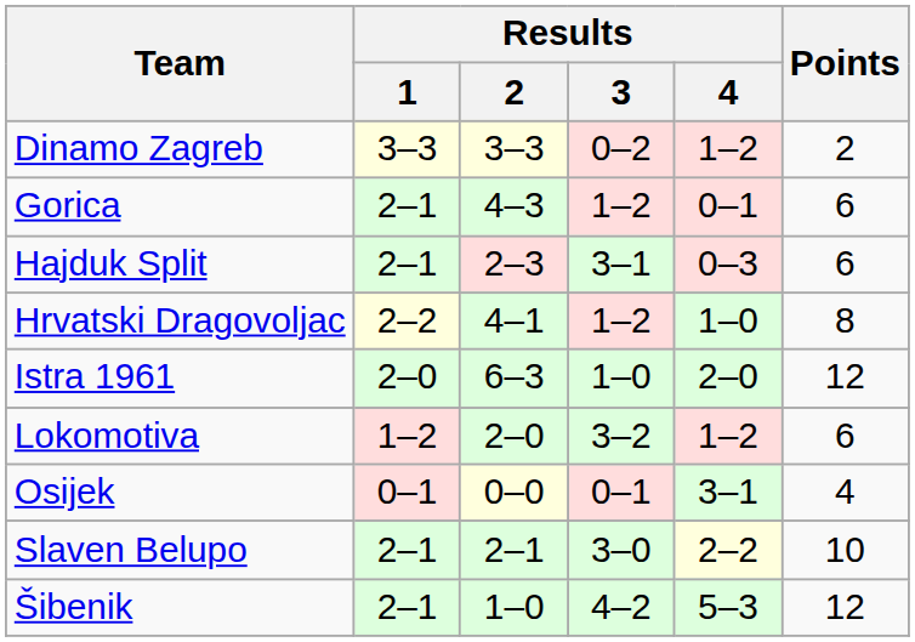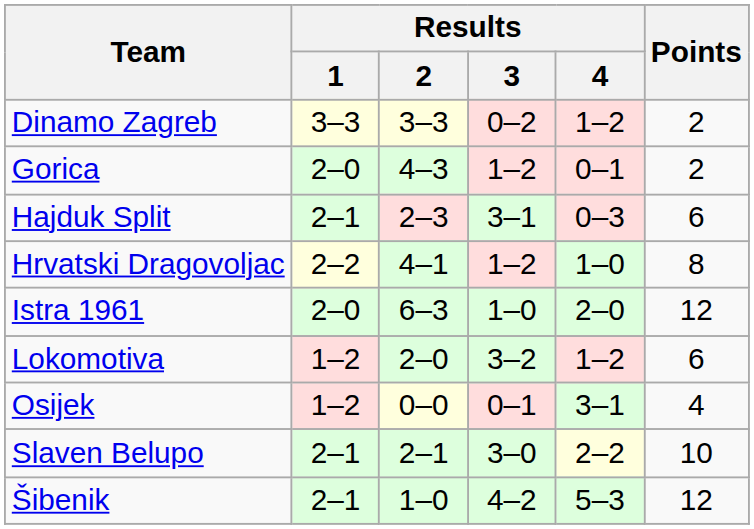Gorica | Results / 1: 2–1 -> 2–0
Gorica | Points: 6 -> 2
Osijek | Results / 1: 0–1 -> 1–2
